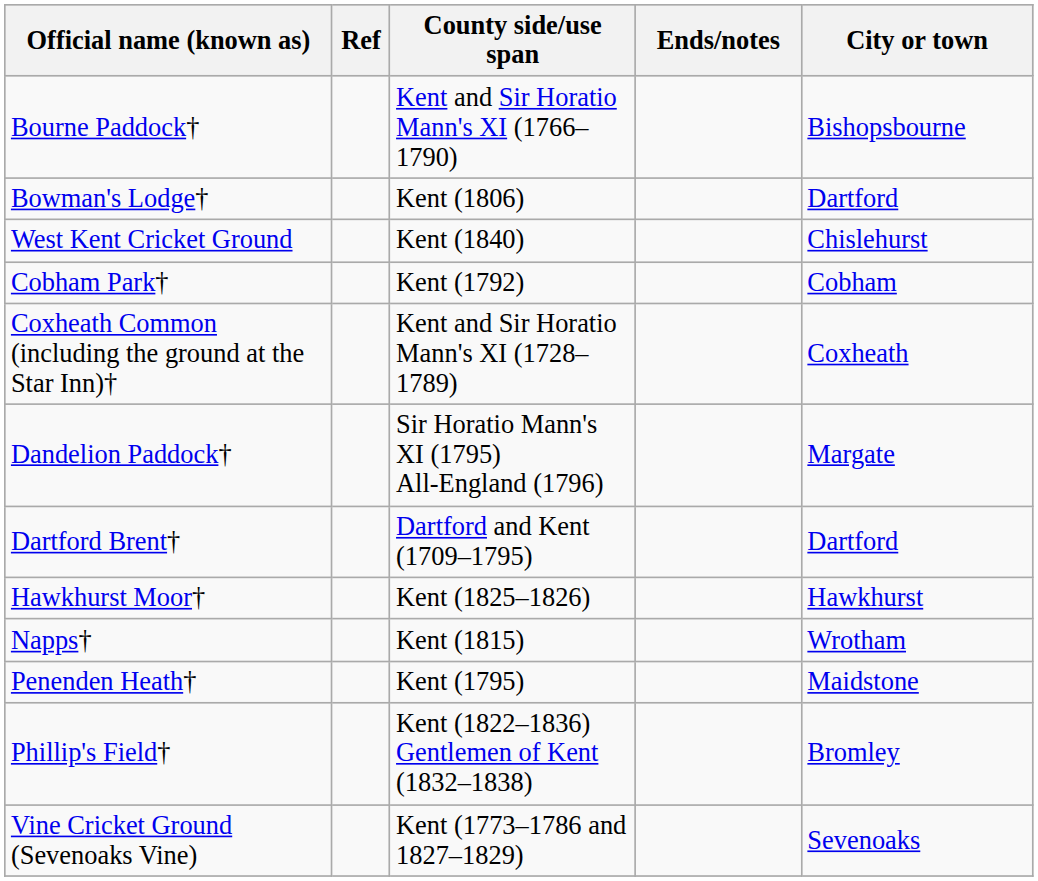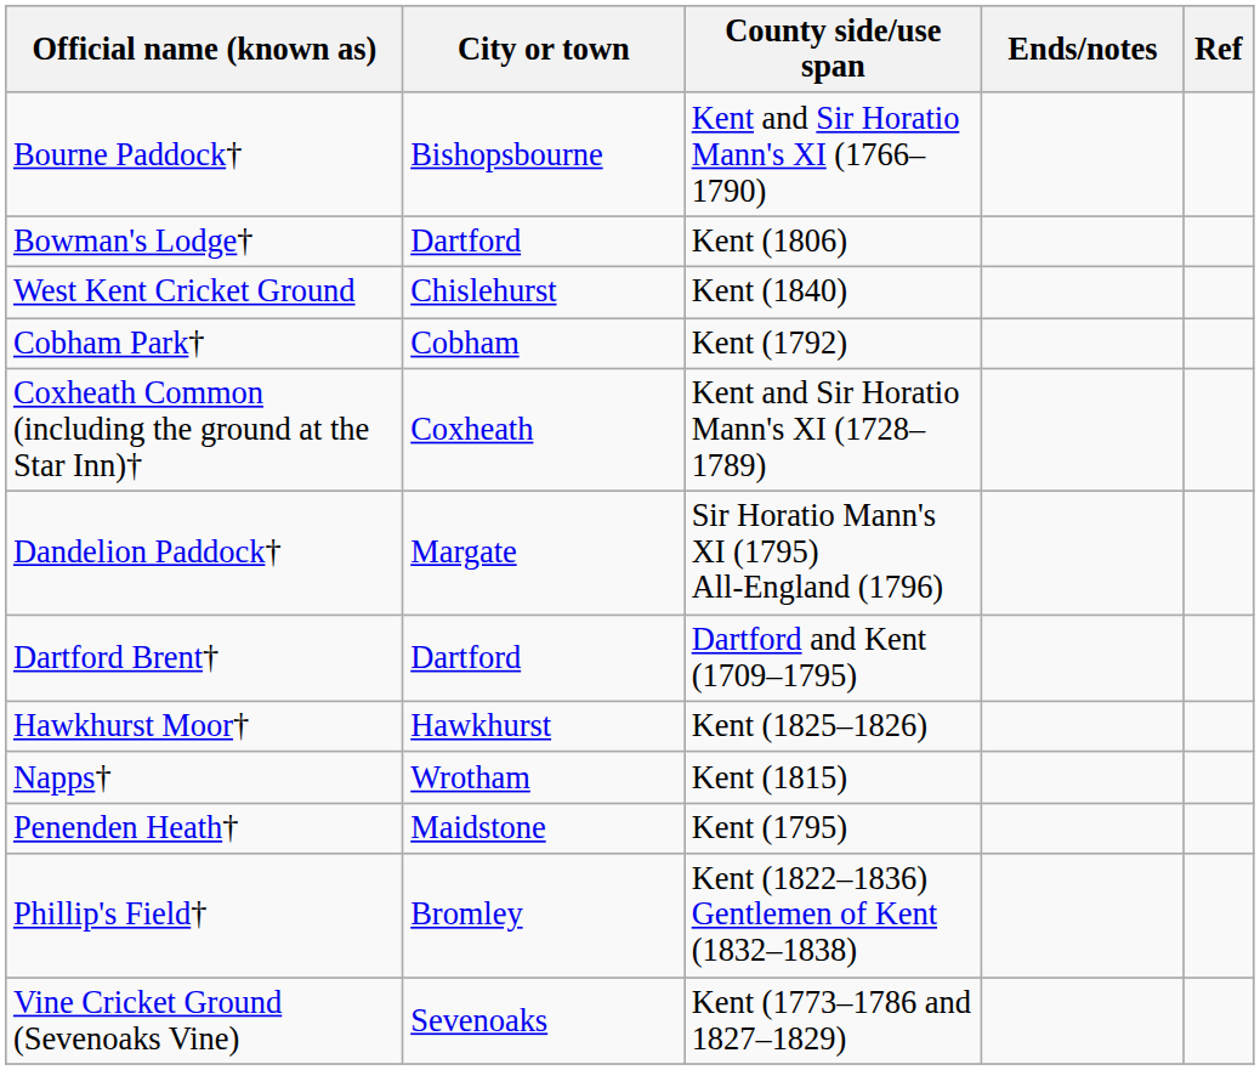columns swapped: City or town <-> Ref
